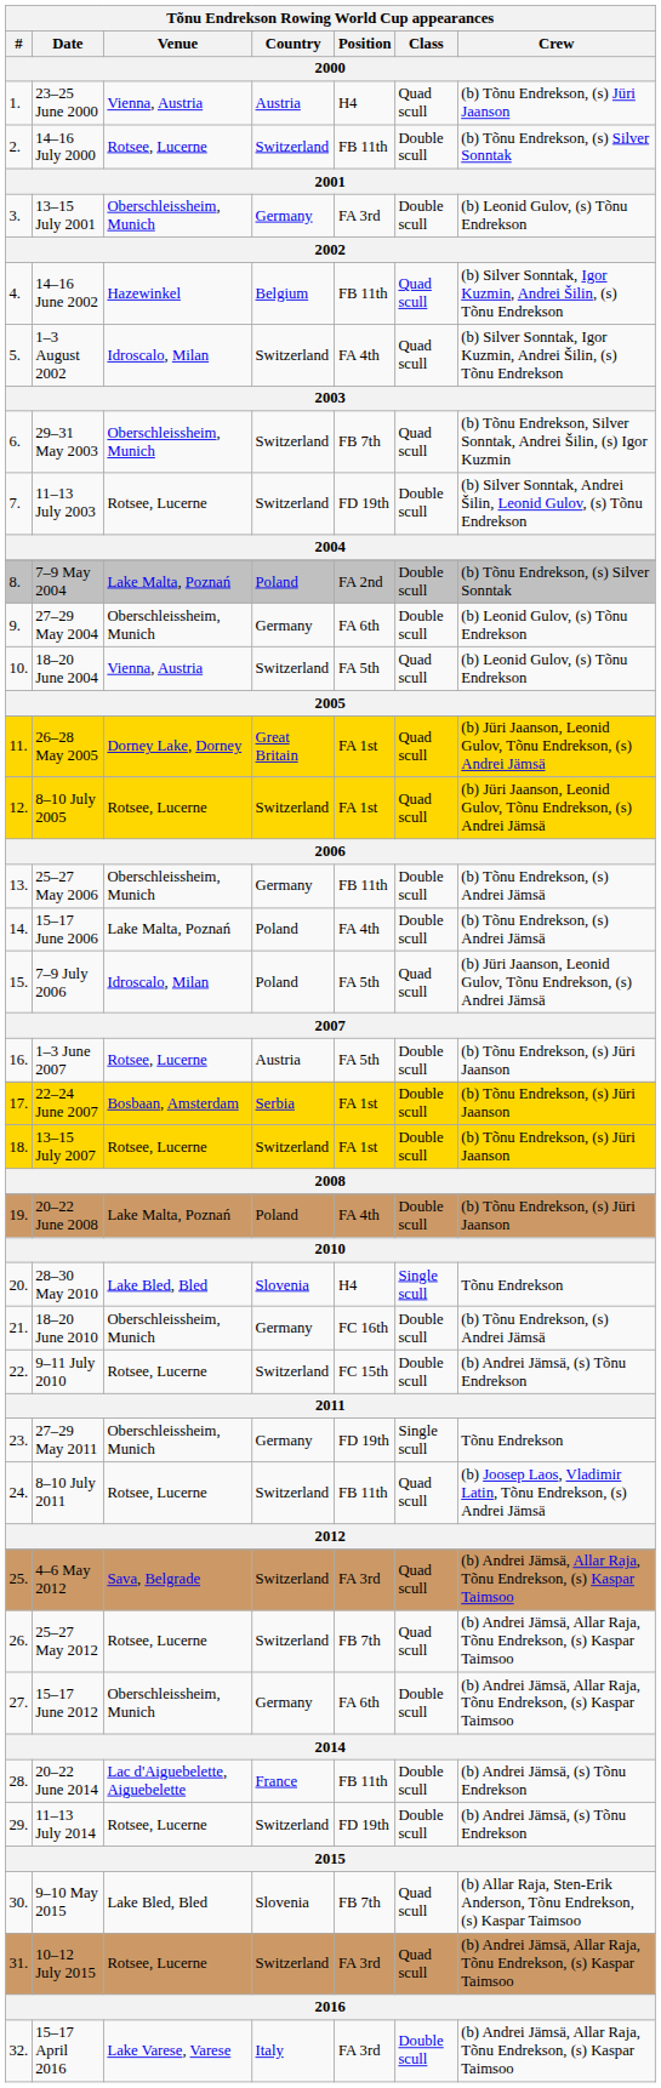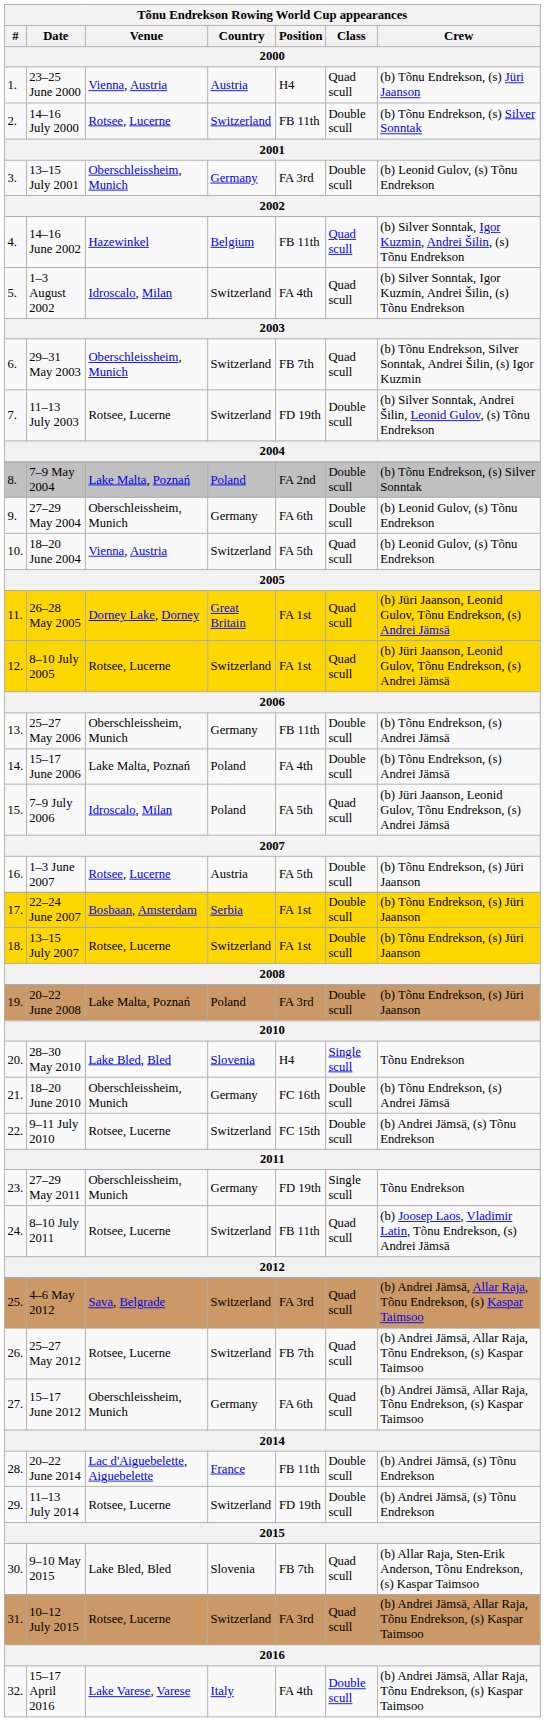20–22 June 2008 | Position: FA 4th -> FA 3rd
15–17 June 2012 | Class: Double scull -> Quad scull
15–17 April 2016 | Position: FA 3rd -> FA 4th
